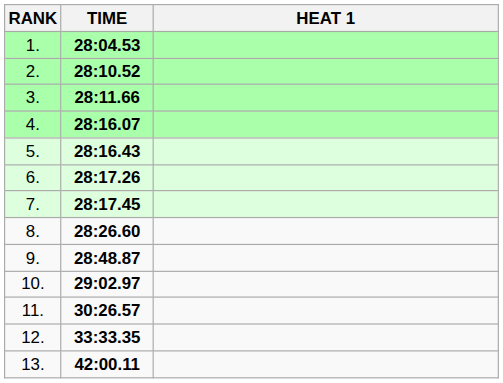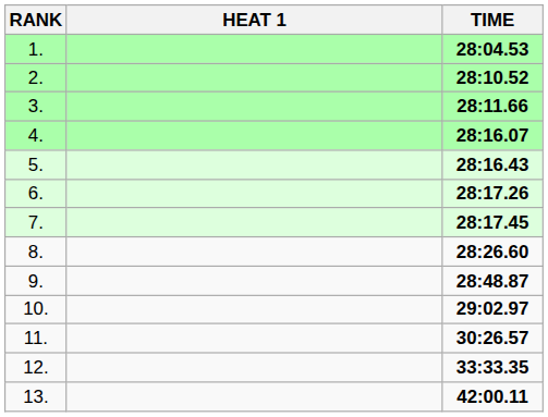columns swapped: HEAT 1 <-> TIME
